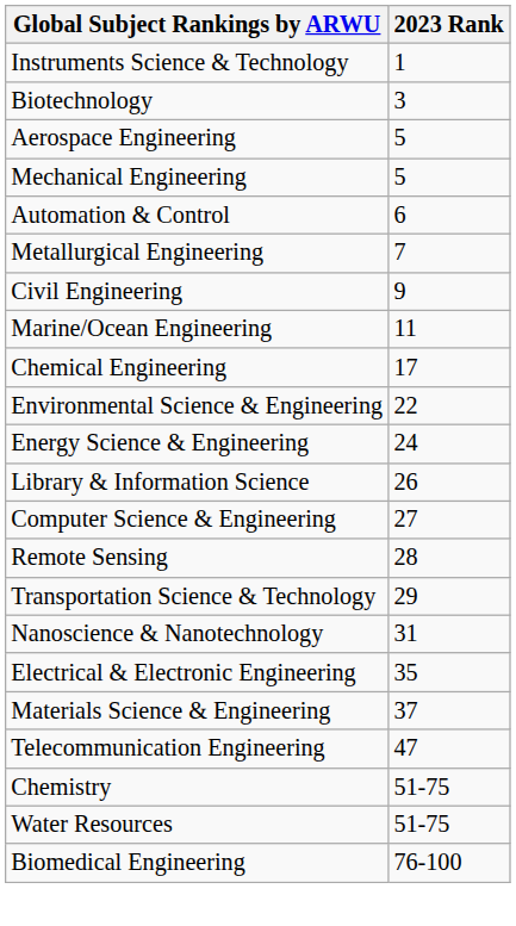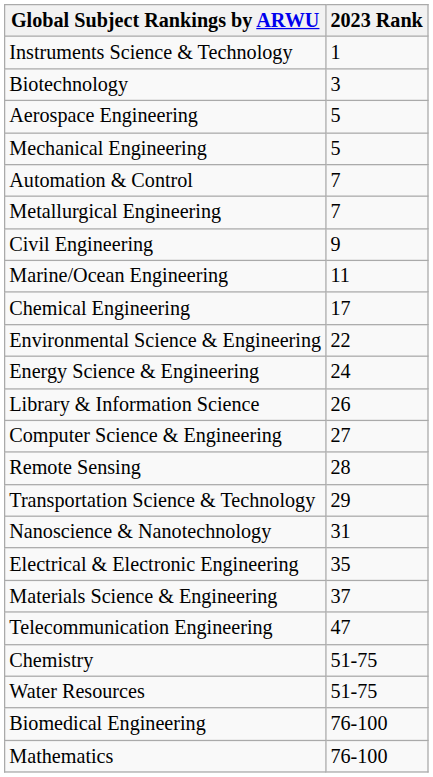Automation & Control | 2023 Rank: 6 -> 7
+ row: Mathematics | 76-100
